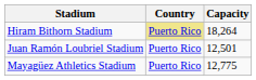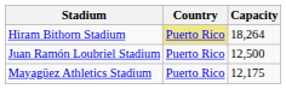Juan Ramón Loubriel Stadium | Capacity: 12,501 -> 12,500
Mayagüez Athletics Stadium | Capacity: 12,775 -> 12,175
